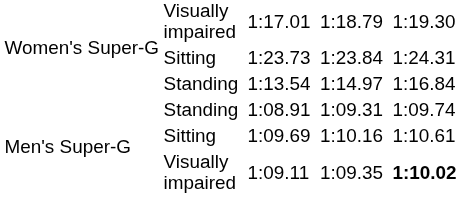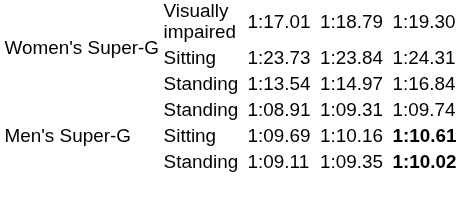1:09.69 | column 8: normal -> bold
1:09.11 | column 2: Visually impaired -> Standing
